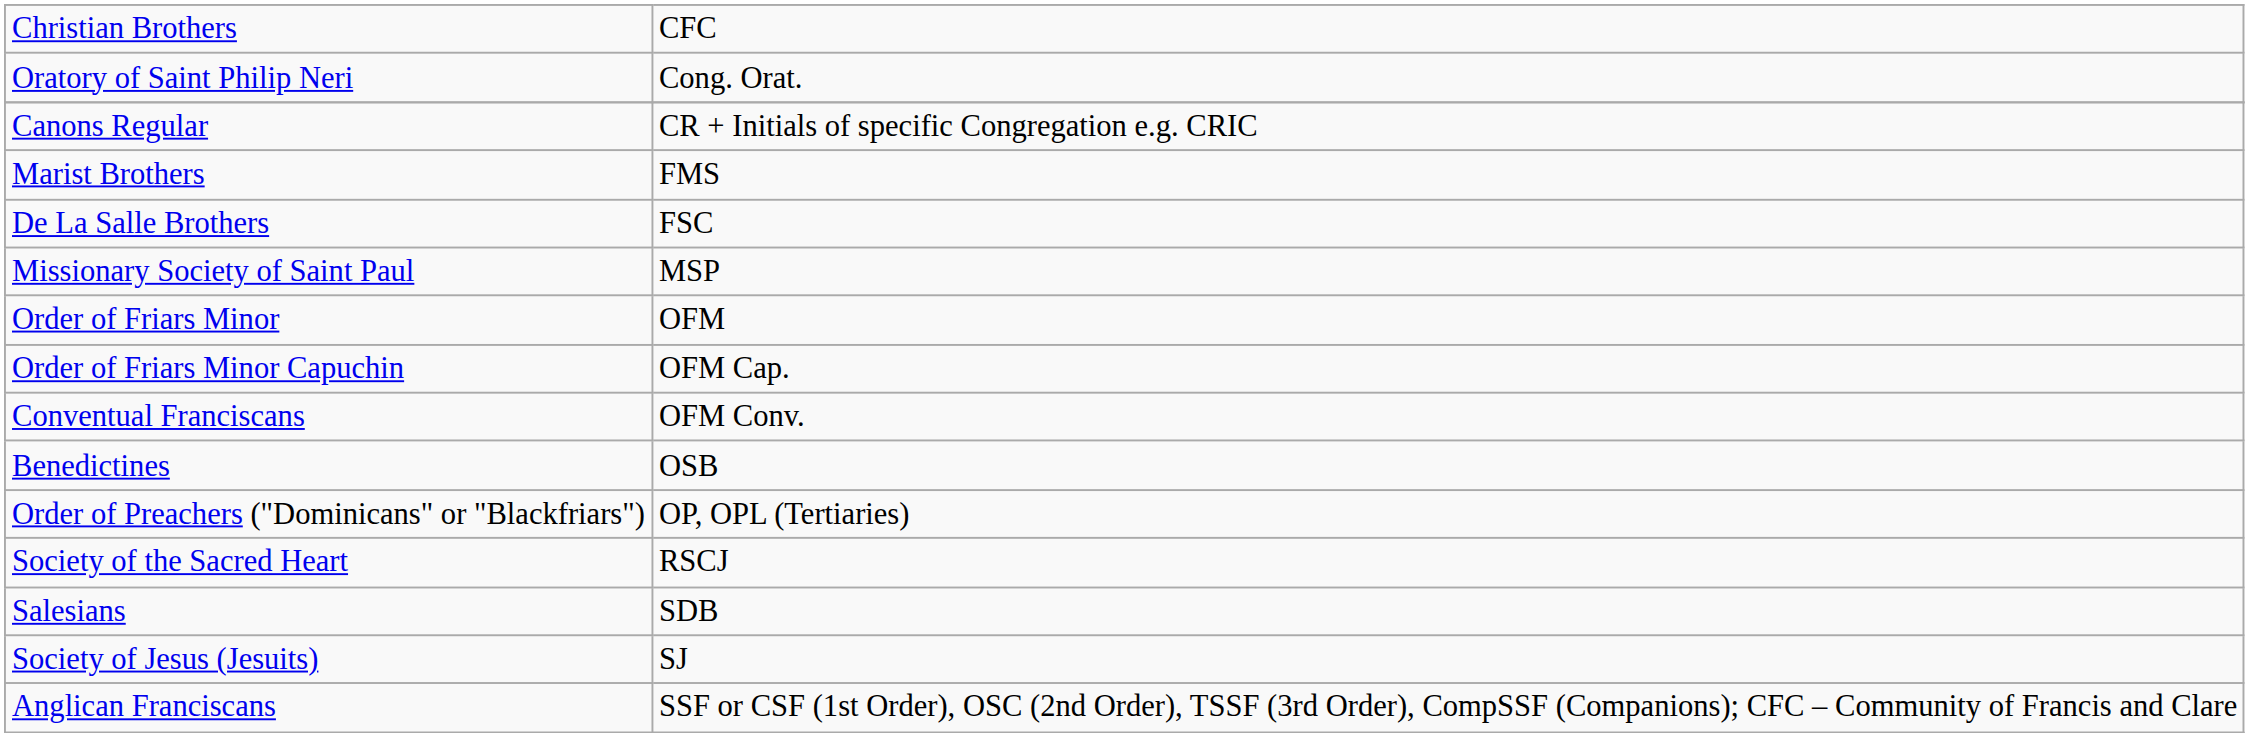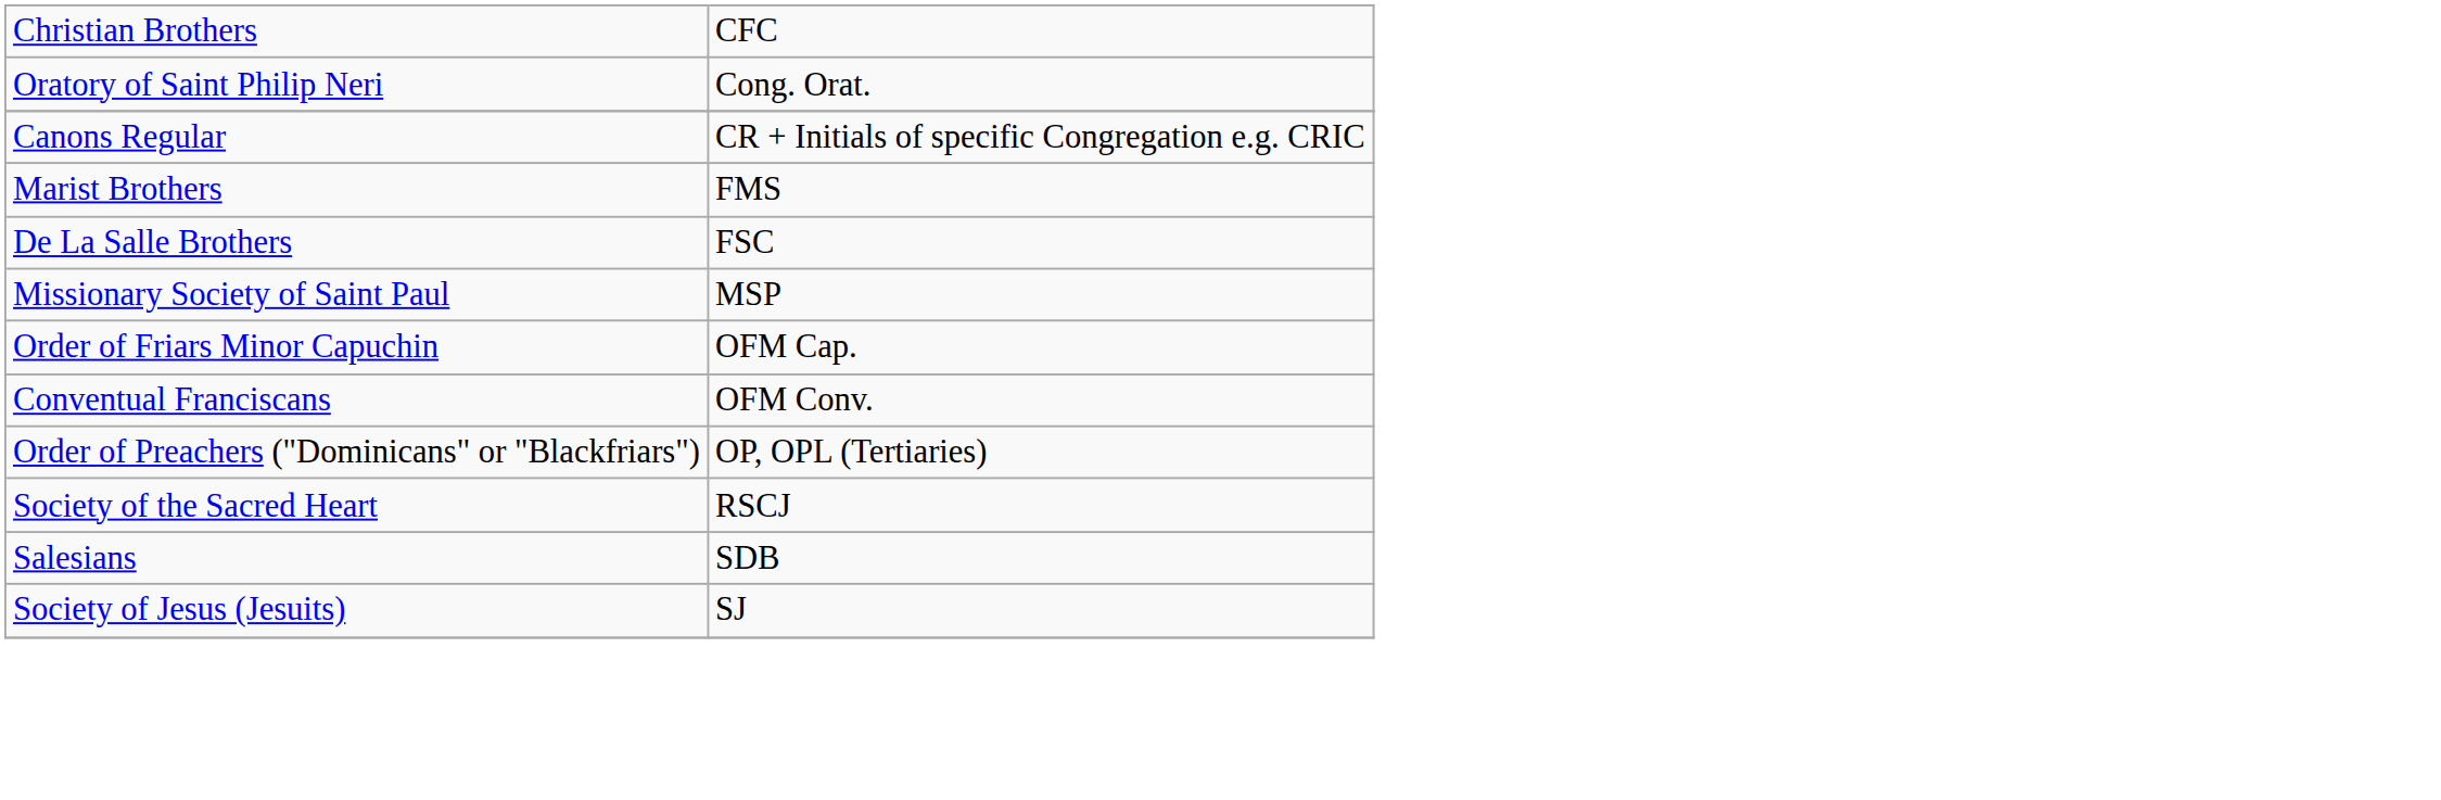- row: Order of Friars Minor | OFM
- row: Benedictines | OSB
- row: Anglican Franciscans | SSF or CSF (1st Order), OSC (2nd Order), TSSF (3rd Order), CompSSF (Companions); CFC – Community of Francis and Clare
